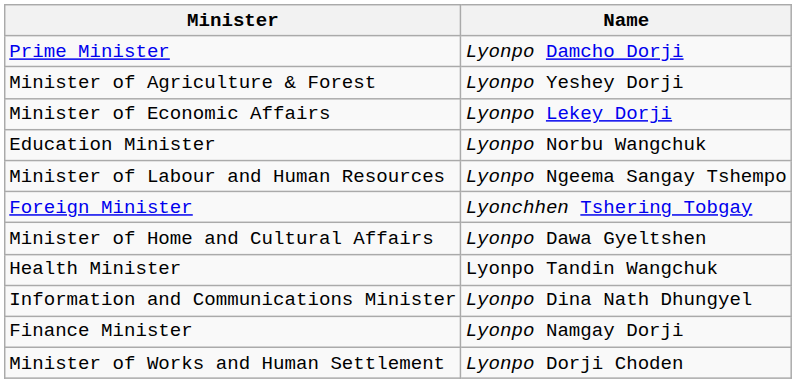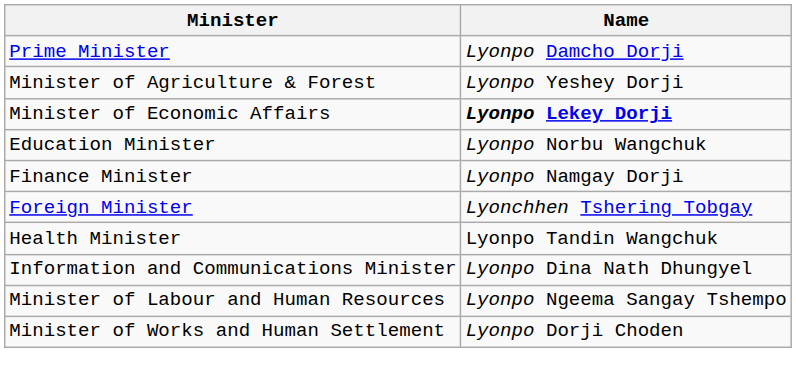Minister of Economic Affairs | Name: normal -> bold
rows swapped: Finance Minister <-> Minister of Labour and Human Resources
- row: Minister of Home and Cultural Affairs | Lyonpo Dawa Gyeltshen
